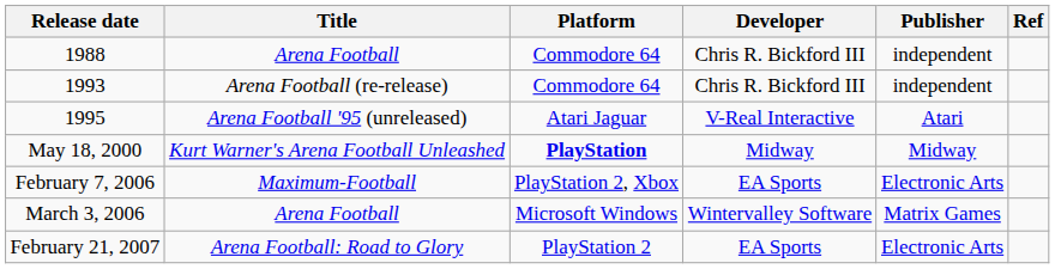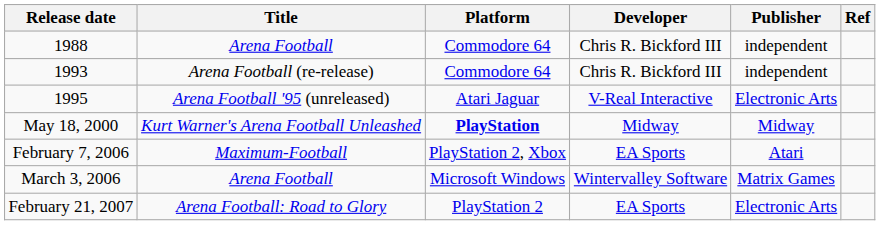1995 | Publisher: Atari -> Electronic Arts
February 7, 2006 | Publisher: Electronic Arts -> Atari
